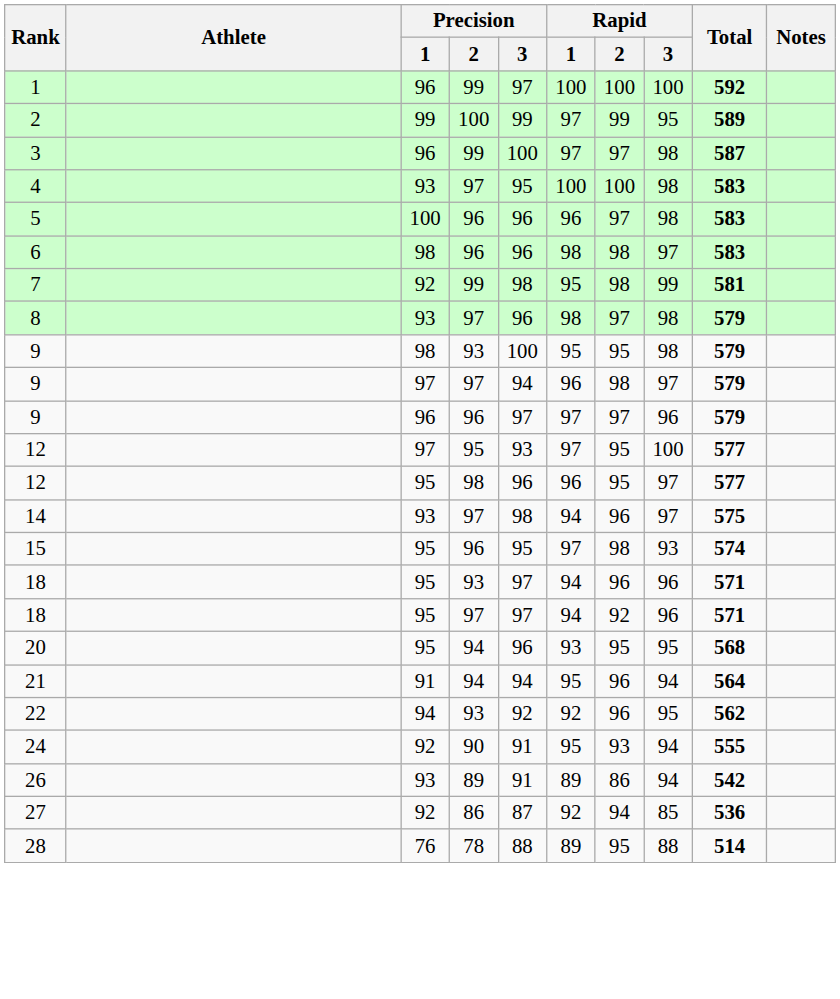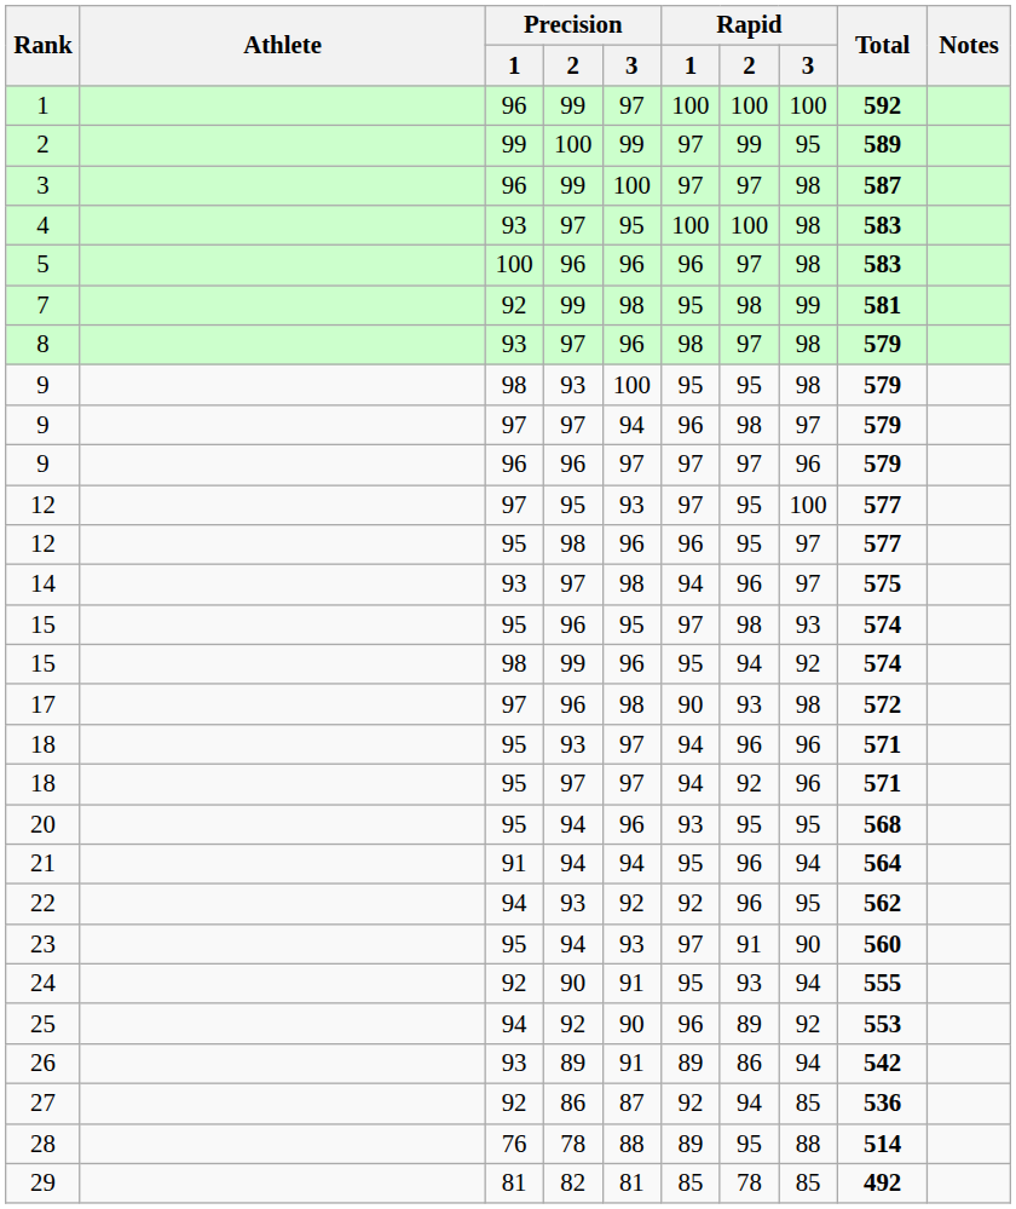- row: 6 | 98 | 96 | 96 | 98 | 98 | 97 | 583
+ row: 15 | 98 | 99 | 96 | 95 | 94 | 92 | 574
+ row: 17 | 97 | 96 | 98 | 90 | 93 | 98 | 572
+ row: 23 | 95 | 94 | 93 | 97 | 91 | 90 | 560
+ row: 25 | 94 | 92 | 90 | 96 | 89 | 92 | 553
+ row: 29 | 81 | 82 | 81 | 85 | 78 | 85 | 492
